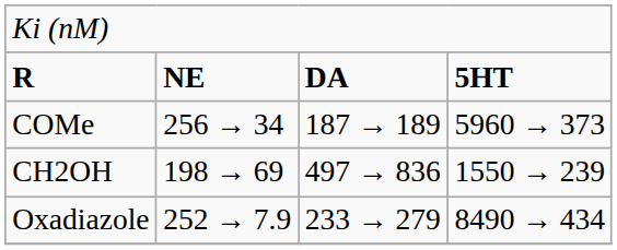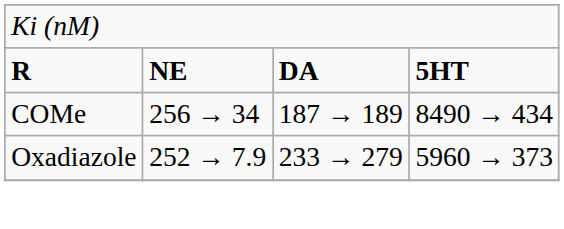COMe | column 4: 5960 → 373 -> 8490 → 434
- row: CH2OH | 198 → 69 | 497 → 836 | 1550 → 239
Oxadiazole | column 4: 8490 → 434 -> 5960 → 373
